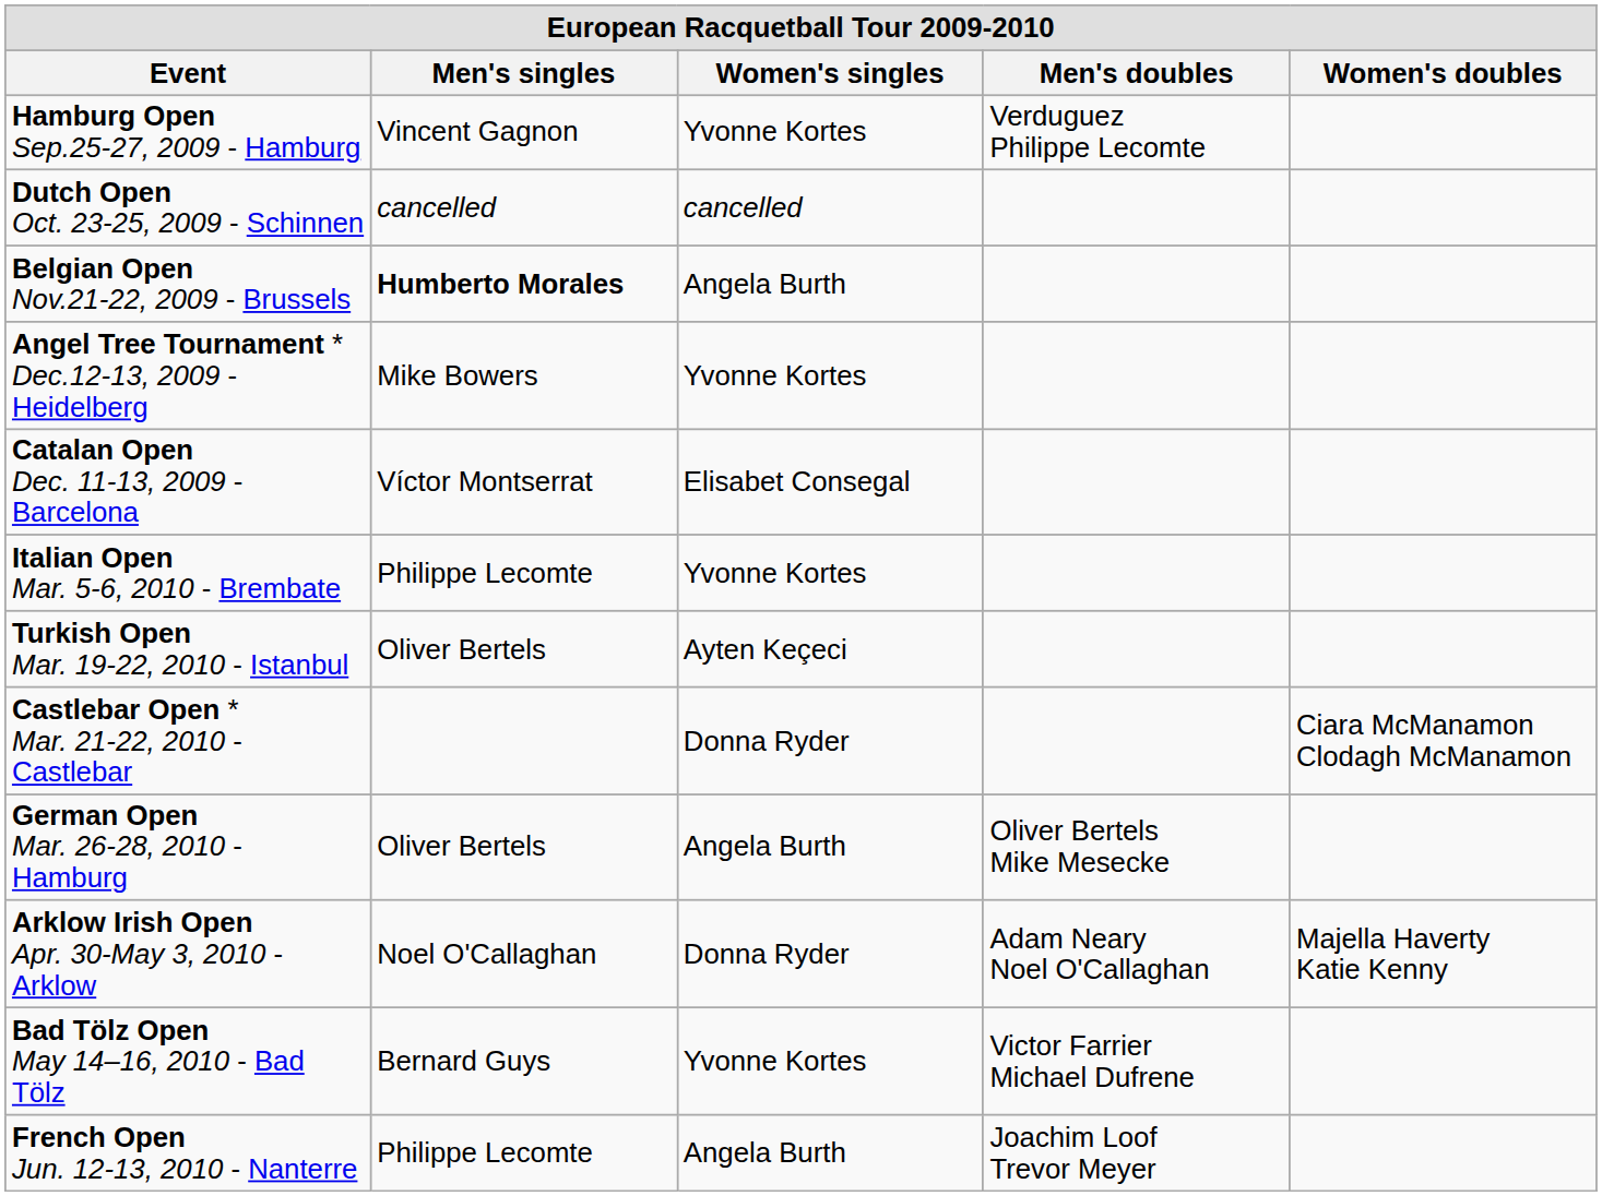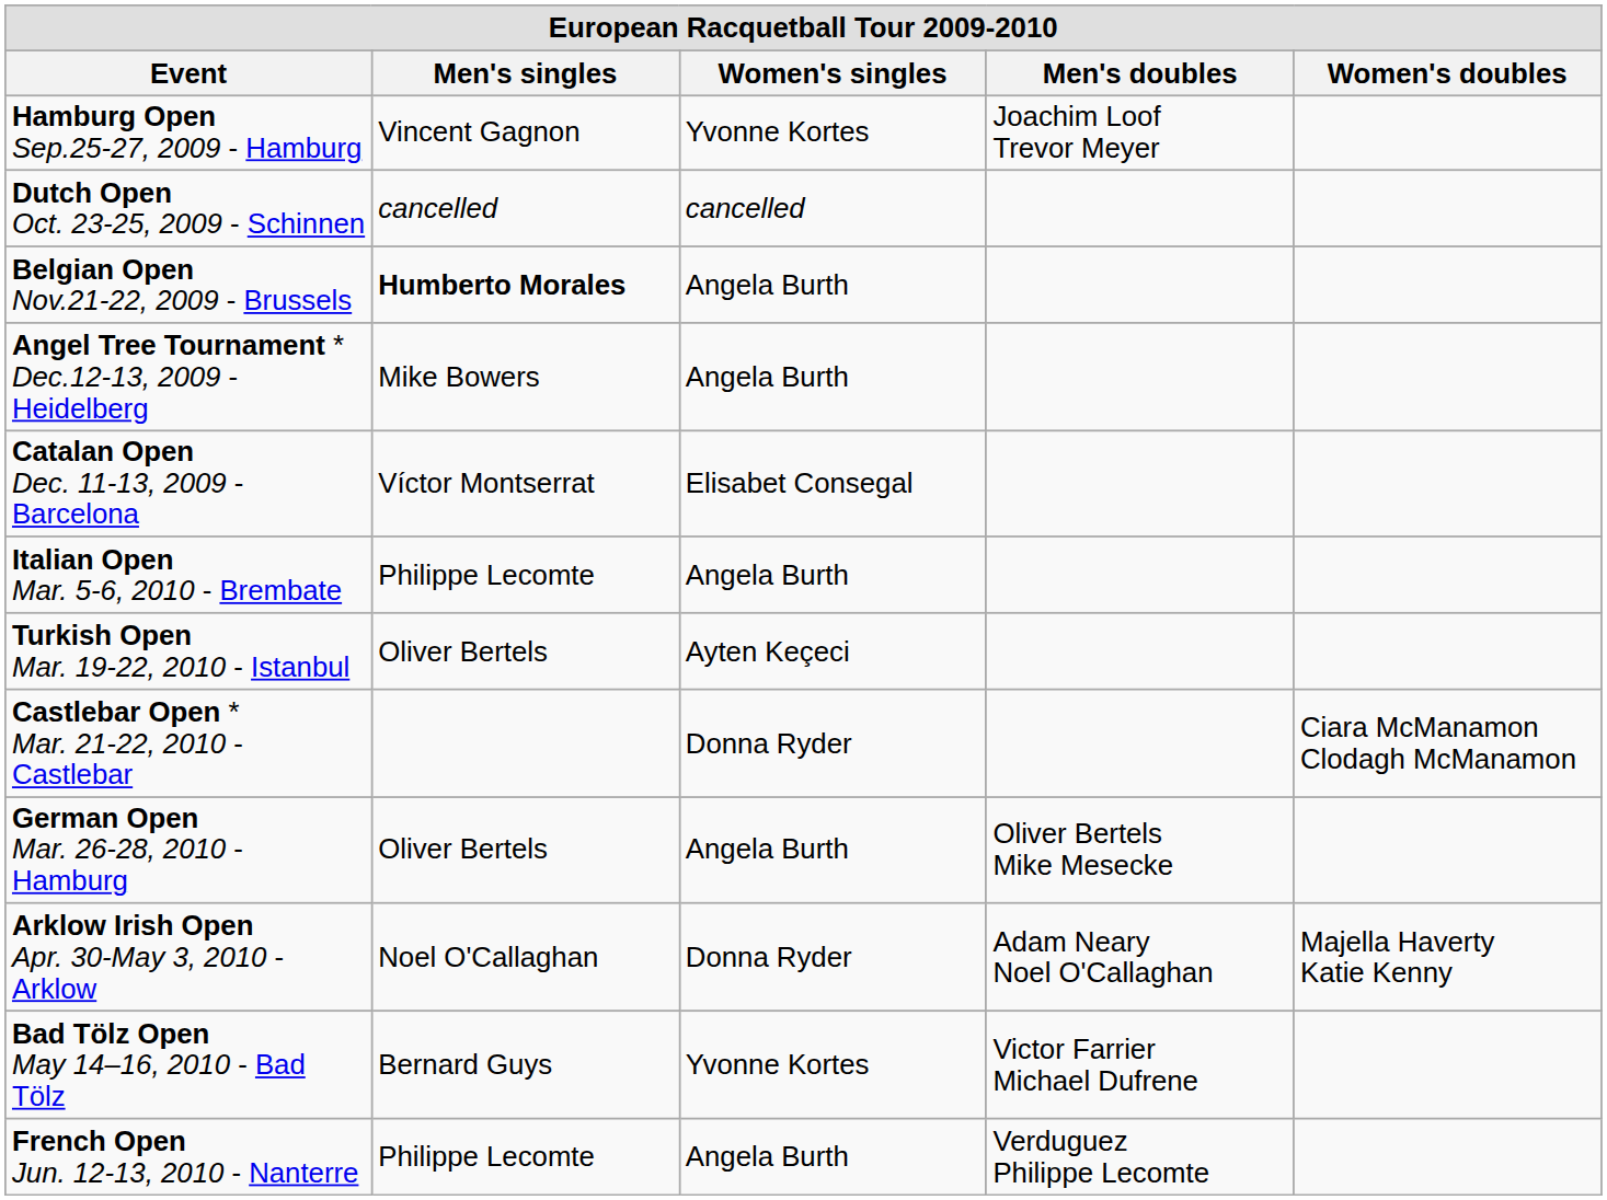Hamburg Open Sep.25-27, 2009 - Hamburg | Men's doubles: Verduguez Philippe Lecomte -> Joachim Loof Trevor Meyer
Angel Tree Tournament * Dec.12-13, 2009 - Heidelberg | Women's singles: Yvonne Kortes -> Angela Burth
Italian Open Mar. 5-6, 2010 - Brembate | Women's singles: Yvonne Kortes -> Angela Burth
French Open Jun. 12-13, 2010 - Nanterre | Men's doubles: Joachim Loof Trevor Meyer -> Verduguez Philippe Lecomte
